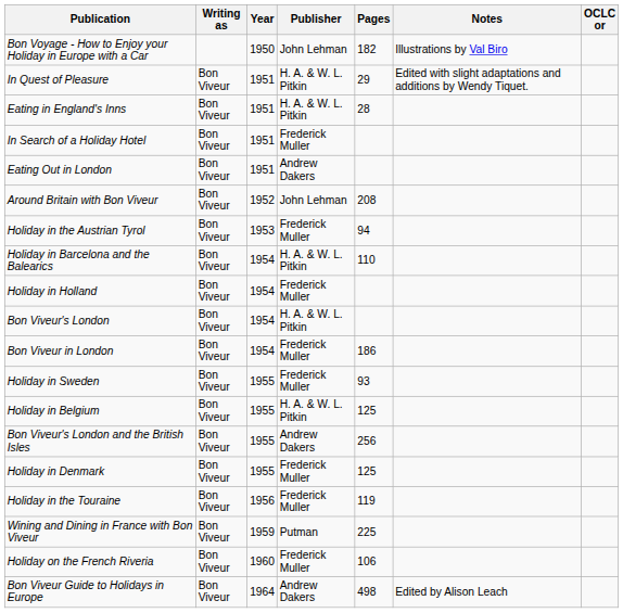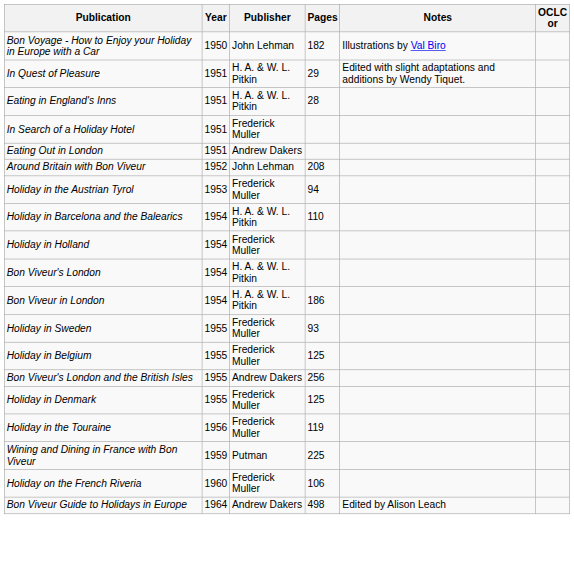- column: Writing as | Bon Viveur | Bon Viveur | Bon Viveur | Bon Viveur | Bon Viveur | Bon Viveur | Bon Viveur | Bon Viveur | Bon Viveur | Bon Viveur | Bon Viveur | Bon Viveur | Bon Viveur | Bon Viveur | Bon Viveur | Bon Viveur | Bon Viveur | Bon Viveur
Bon Viveur in London | Publisher: Frederick Muller -> H. A. & W. L. Pitkin
Holiday in Belgium | Publisher: H. A. & W. L. Pitkin -> Frederick Muller
